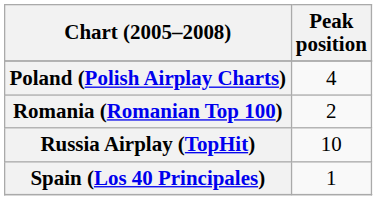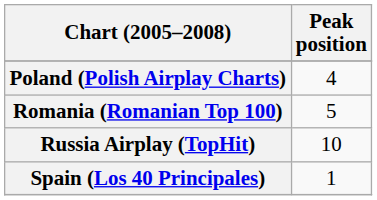Romania (Romanian Top 100) | Peak position: 2 -> 5
